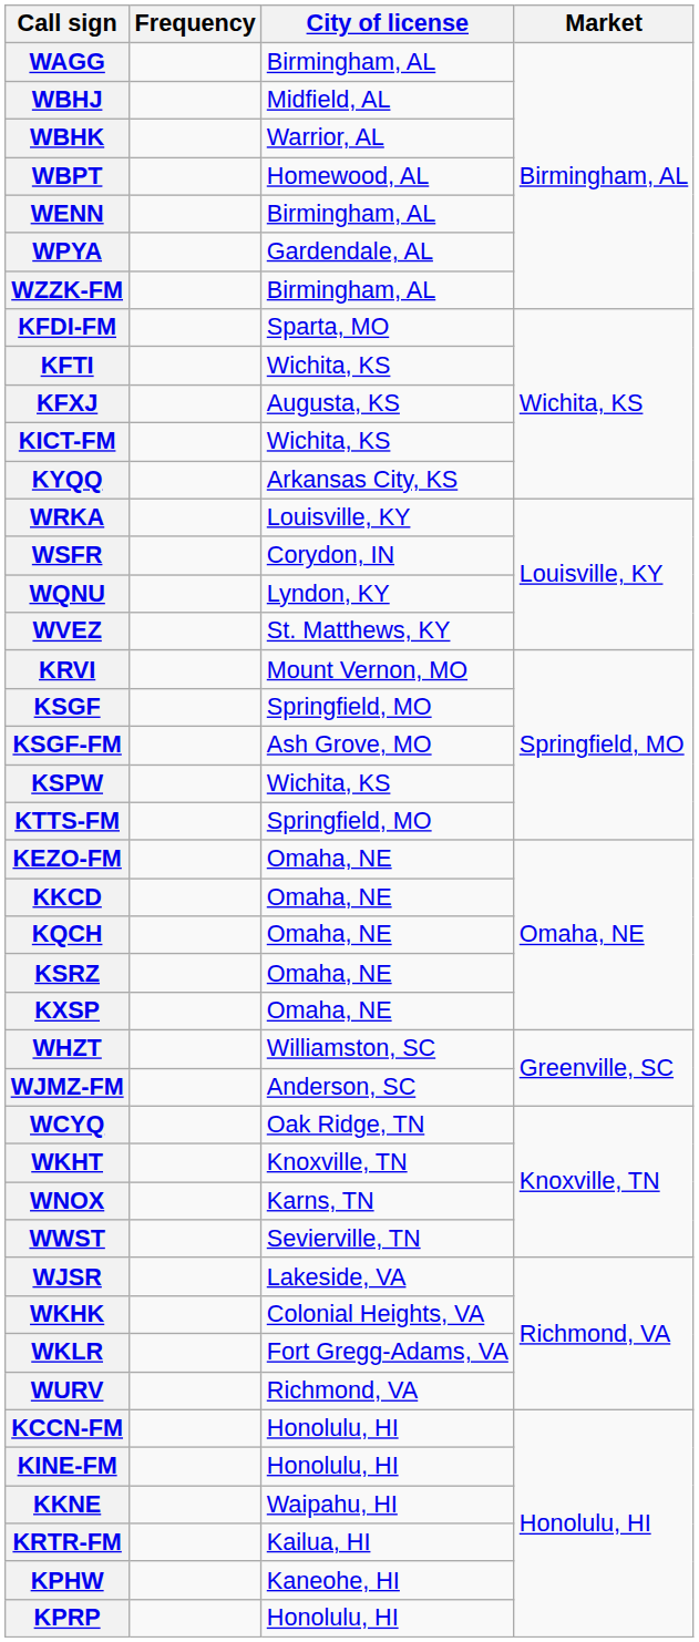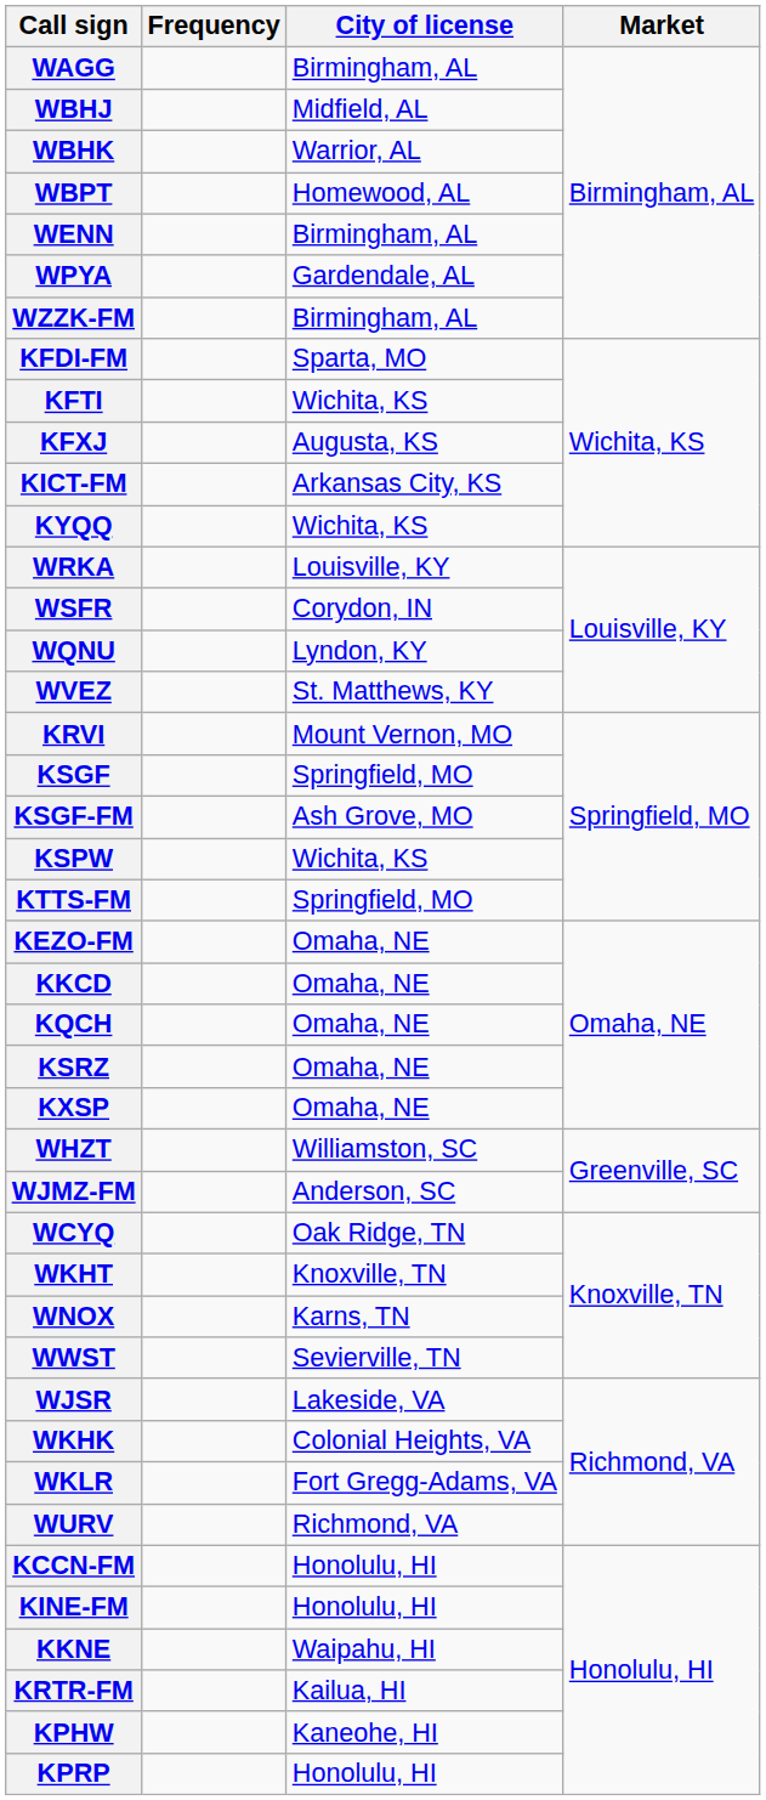KICT-FM | City of license: Wichita, KS -> Arkansas City, KS
KYQQ | City of license: Arkansas City, KS -> Wichita, KS
